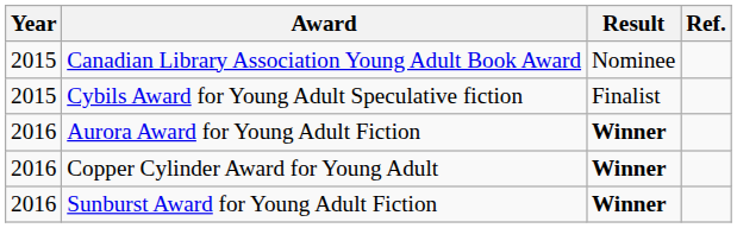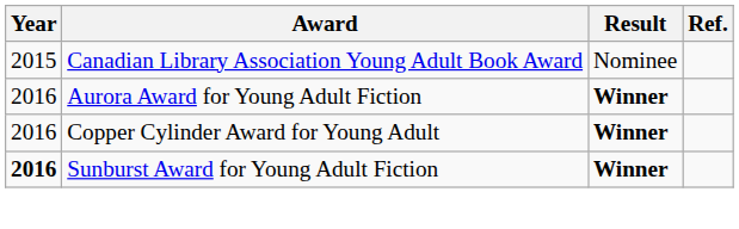- row: 2015 | Cybils Award for Young Adult Speculative fiction | Finalist
Sunburst Award for Young Adult Fiction | Year: normal -> bold
